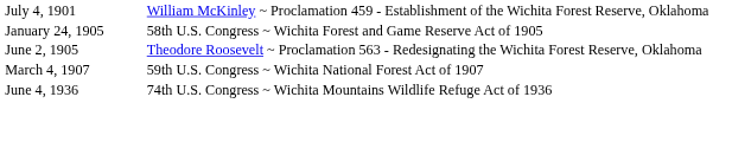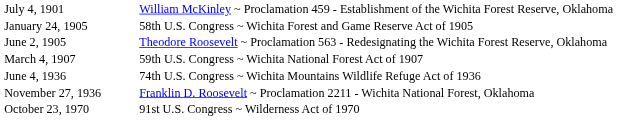+ row: November 27, 1936 | Franklin D. Roosevelt ~ Proclamation 2211 - Wichita National Forest, Oklahoma
+ row: October 23, 1970 | 91st U.S. Congress ~ Wilderness Act of 1970
